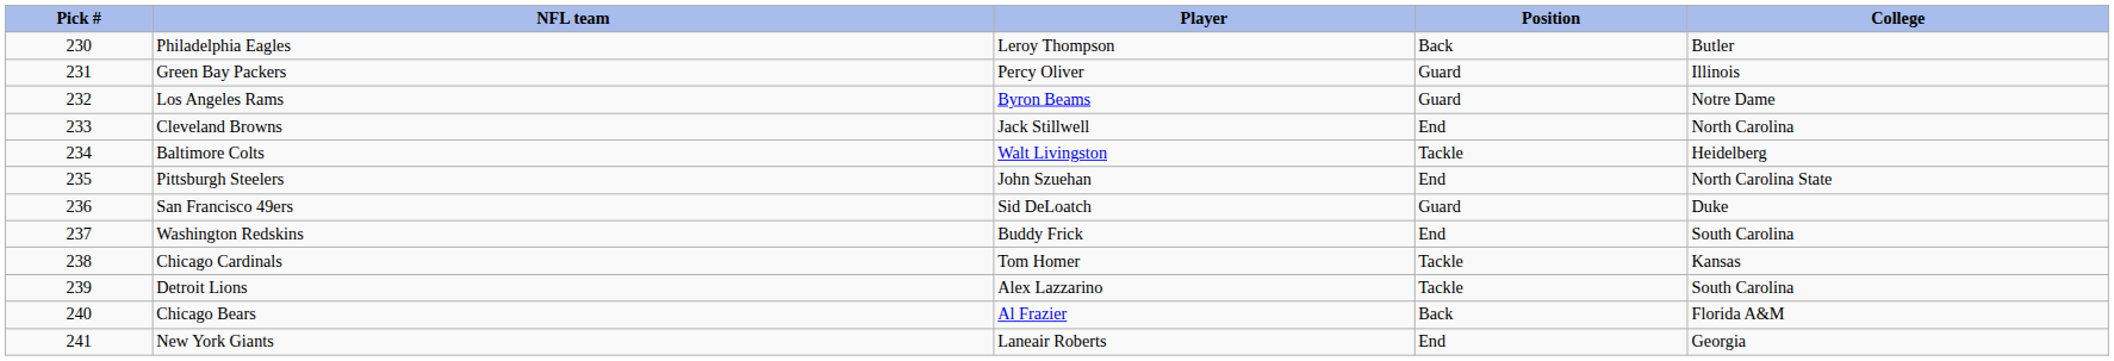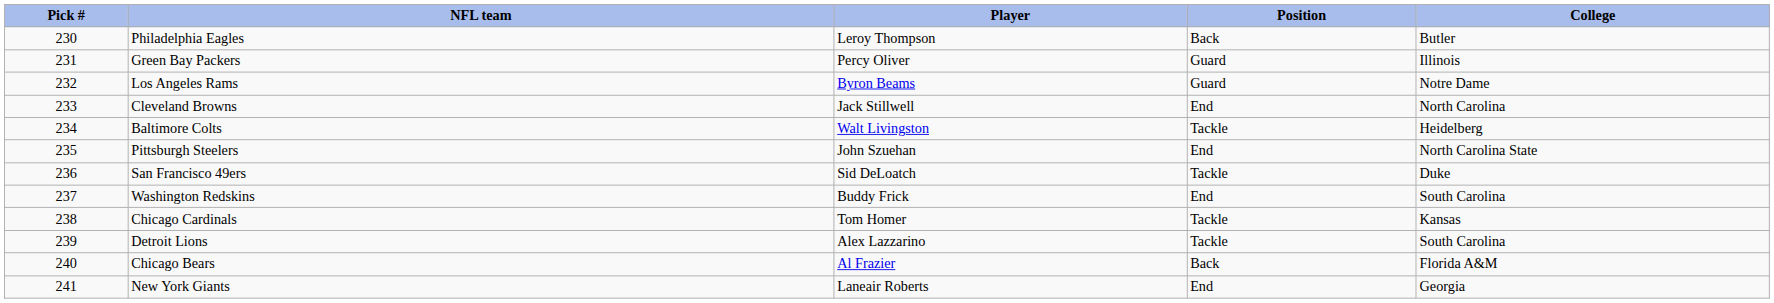San Francisco 49ers | Position: Guard -> Tackle
